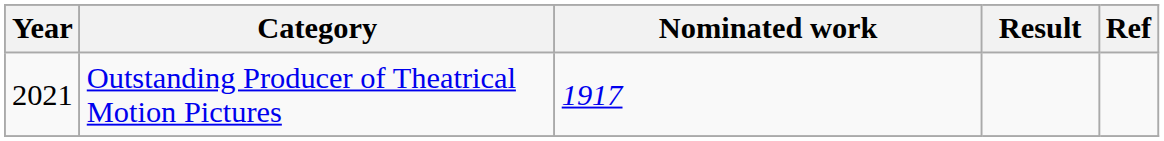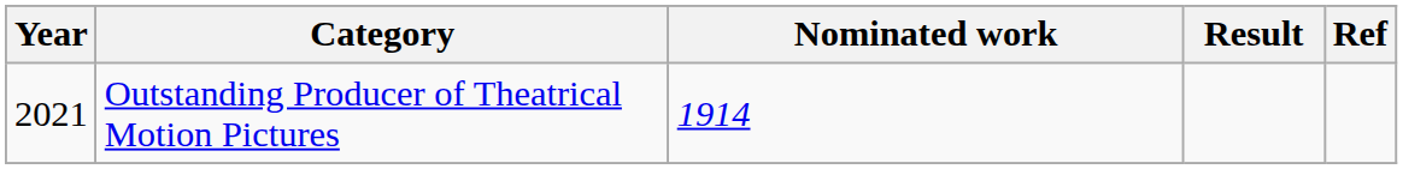Outstanding Producer of Theatrical Motion Pictures | Nominated work: 1917 -> 1914
